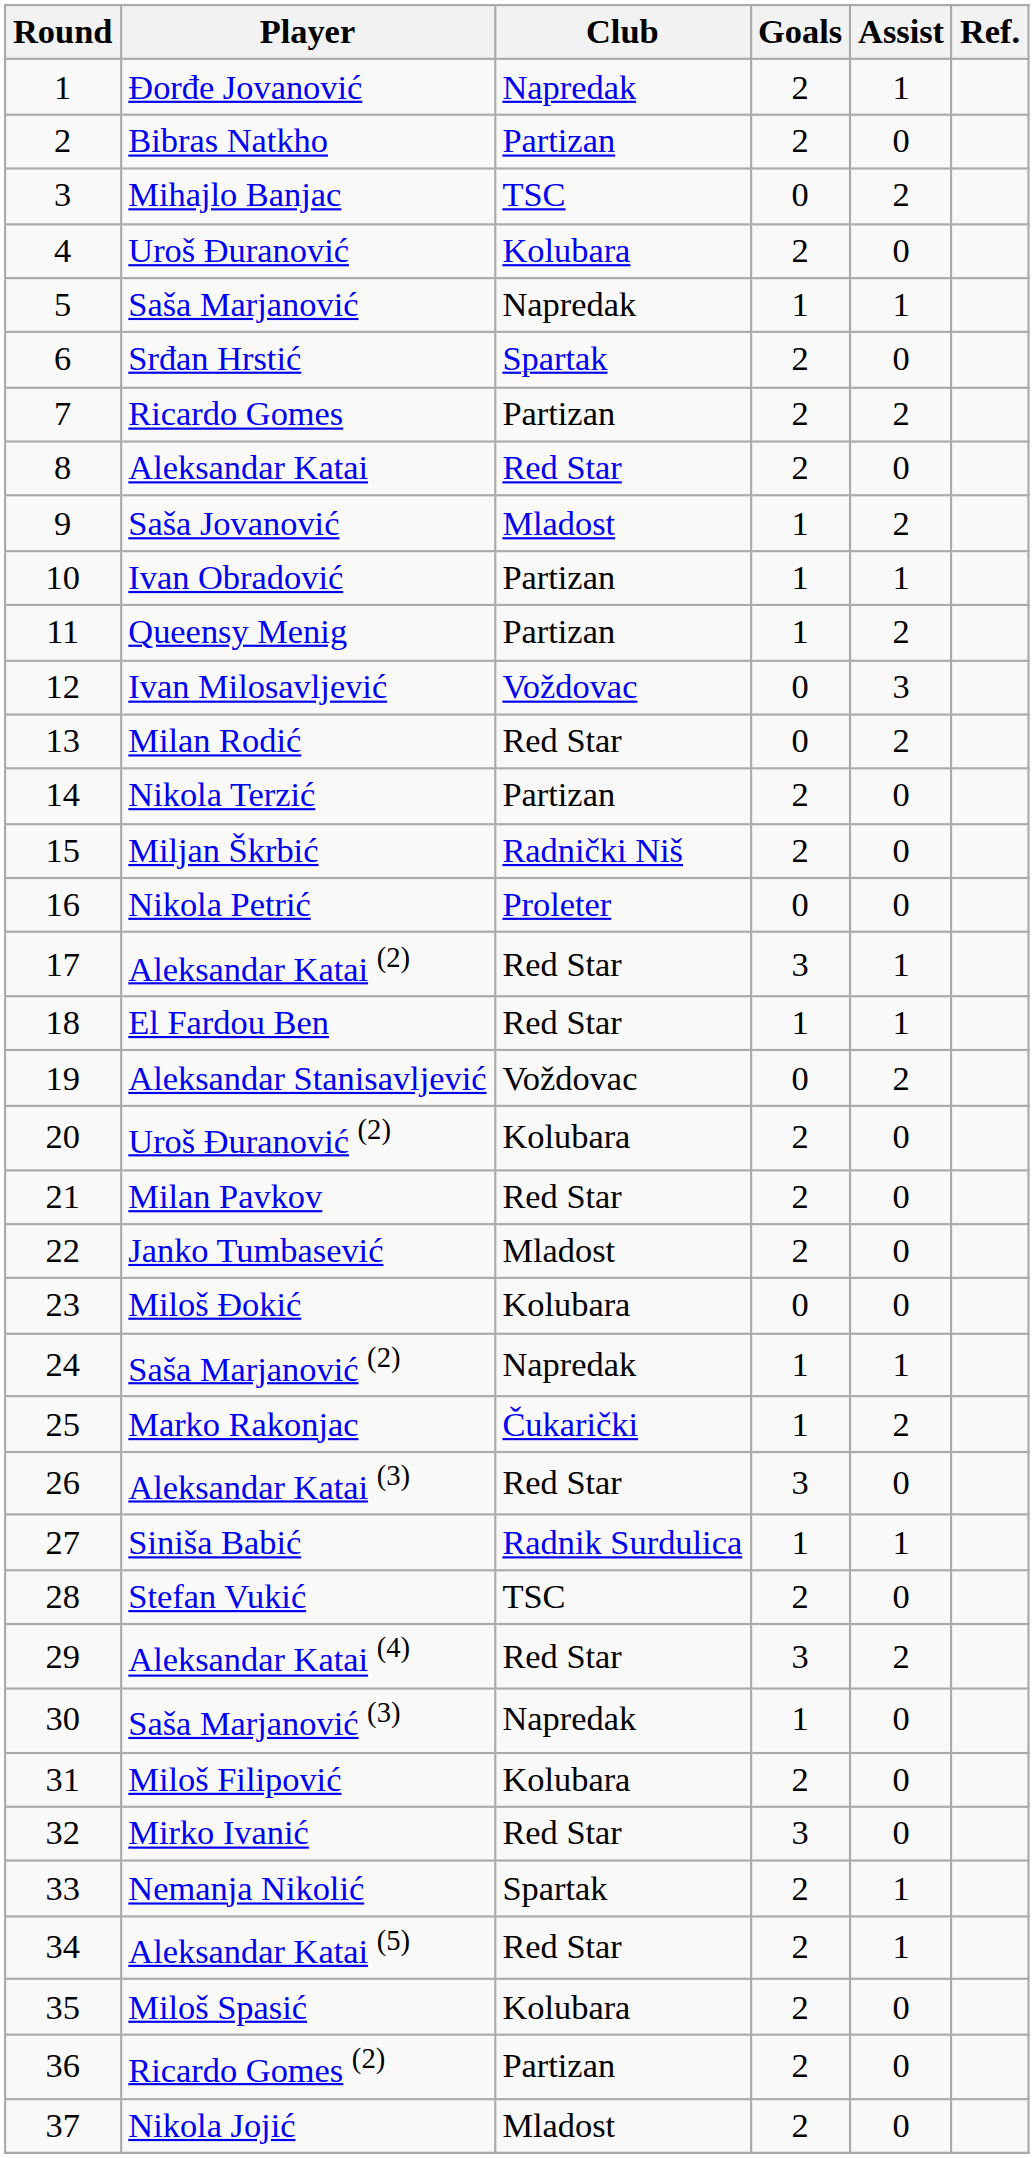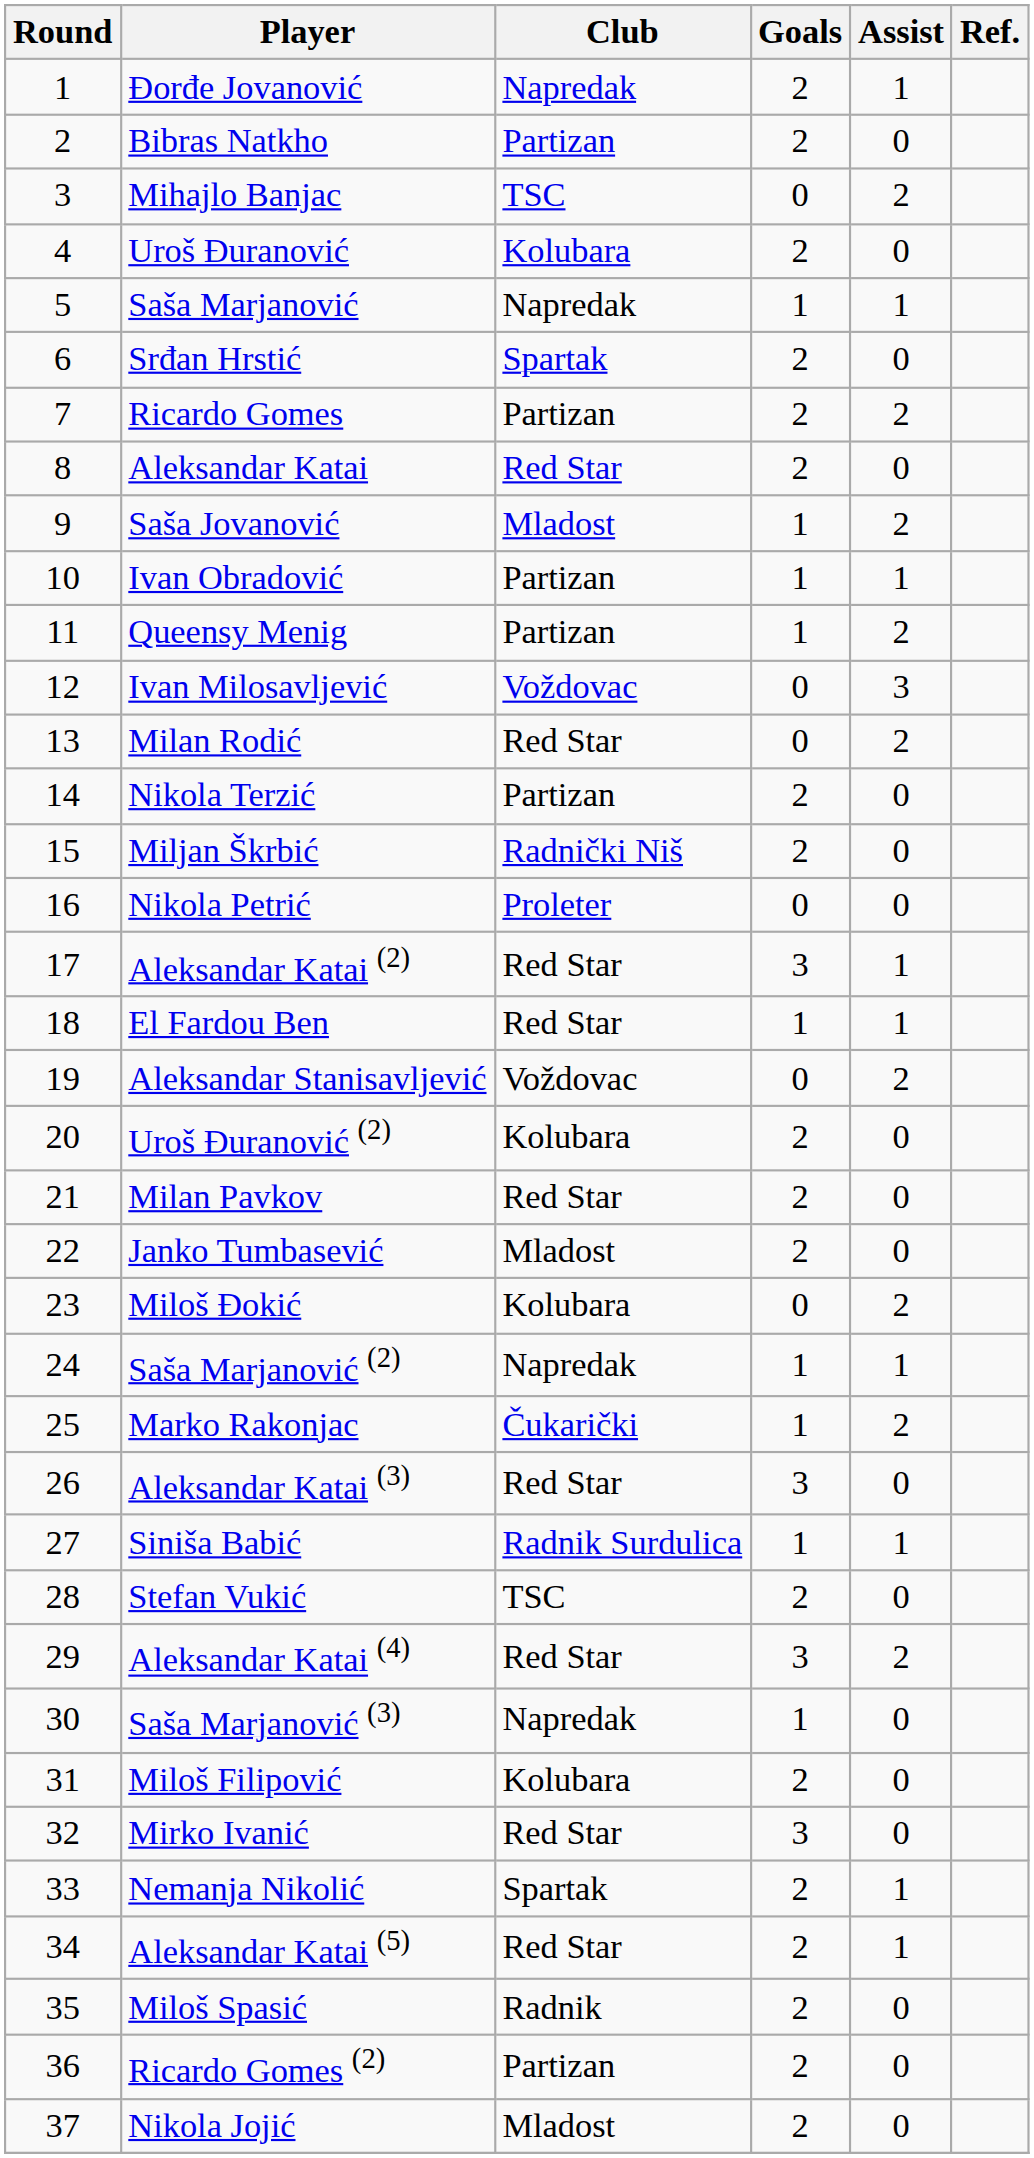Miloš Đokić | Assist: 0 -> 2
Miloš Spasić | Club: Kolubara -> Radnik
